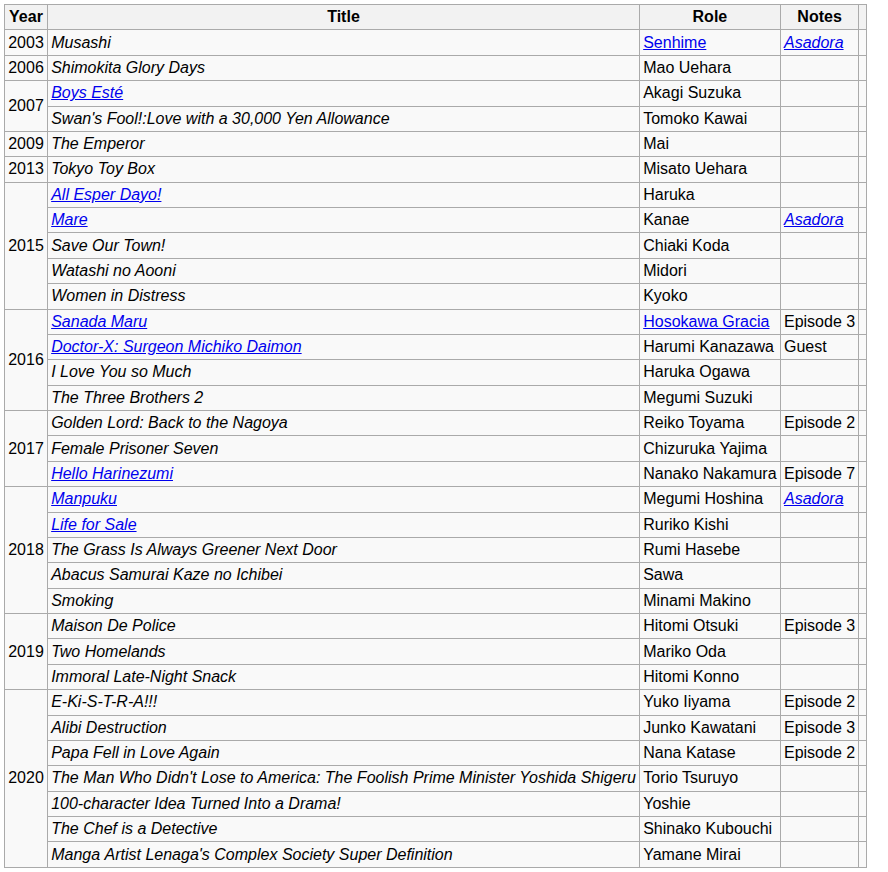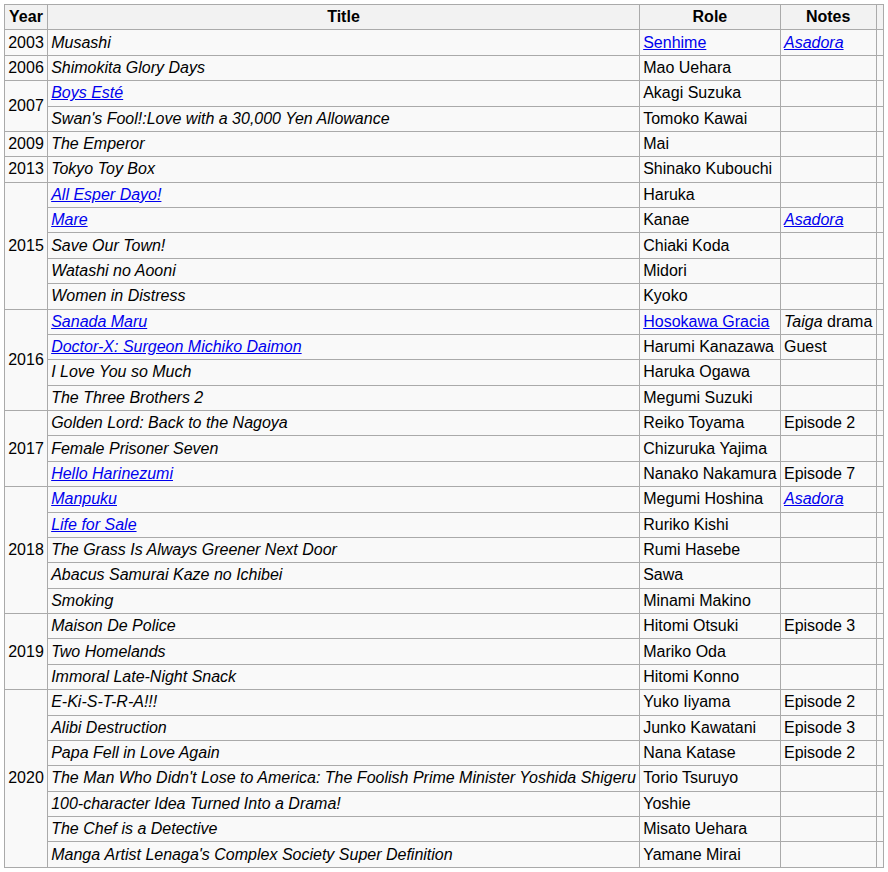Tokyo Toy Box | Role: Misato Uehara -> Shinako Kubouchi
Sanada Maru | Notes: Episode 3 -> Taiga drama
The Chef is a Detective | Role: Shinako Kubouchi -> Misato Uehara
